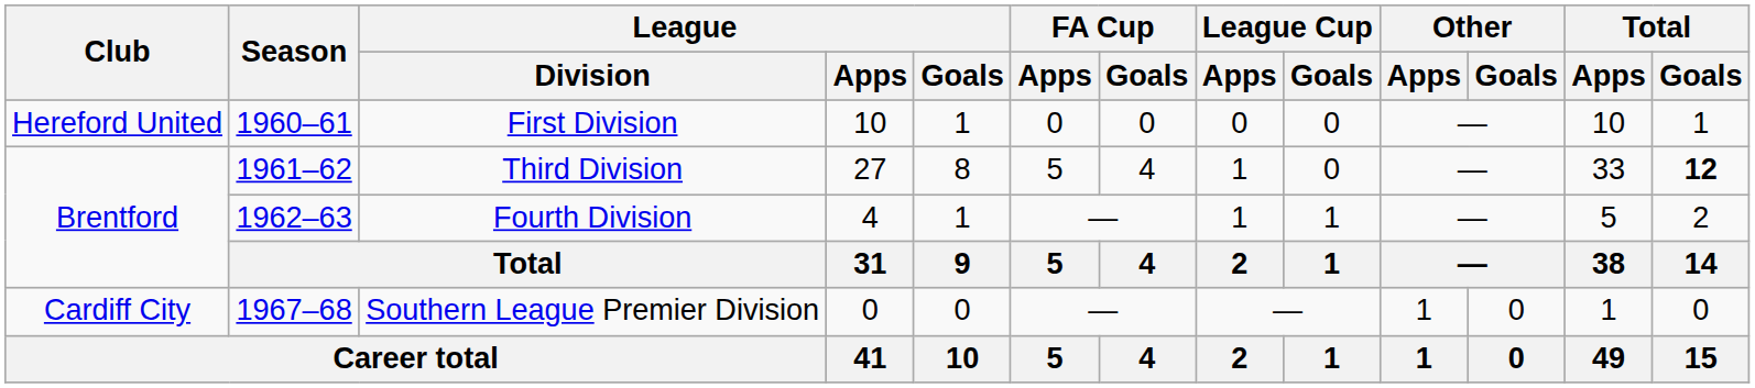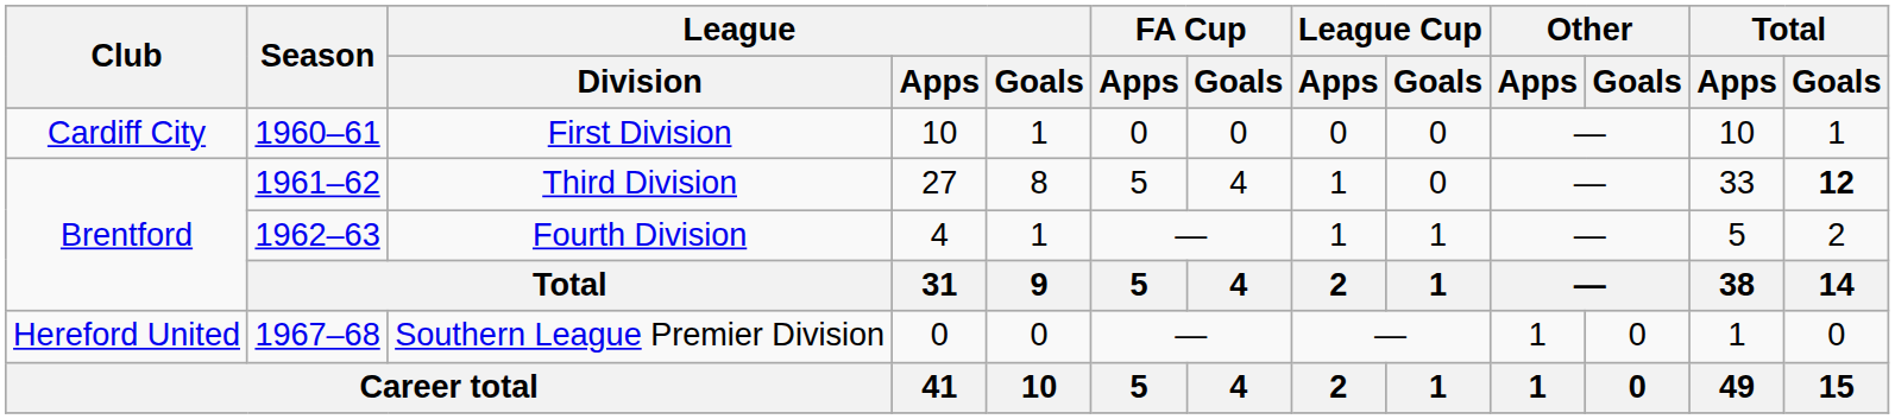First Division | Club: Hereford United -> Cardiff City
Southern League Premier Division | Club: Cardiff City -> Hereford United
